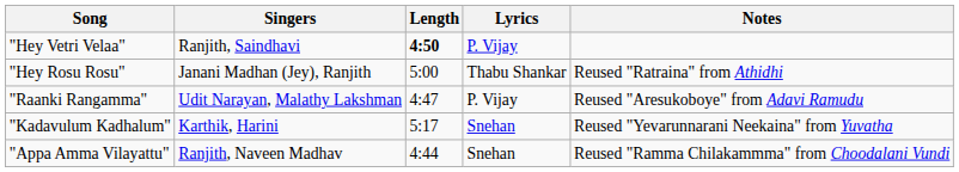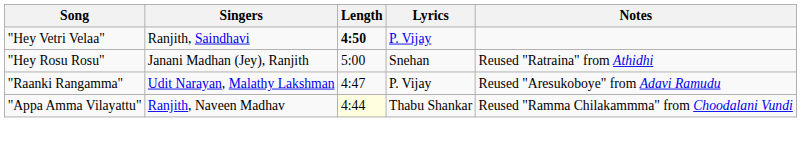"Hey Rosu Rosu" | Lyrics: Thabu Shankar -> Snehan
- row: "Kadavulum Kadhalum" | Karthik, Harini | 5:17 | Snehan | Reused "Yevarunnarani Neekaina" from Yuvatha
"Appa Amma Vilayattu" | Length: no background -> lightyellow background
"Appa Amma Vilayattu" | Lyrics: Snehan -> Thabu Shankar
